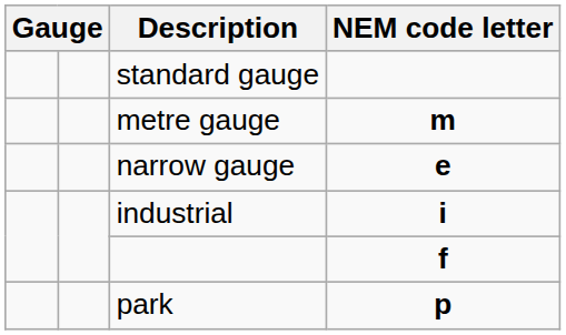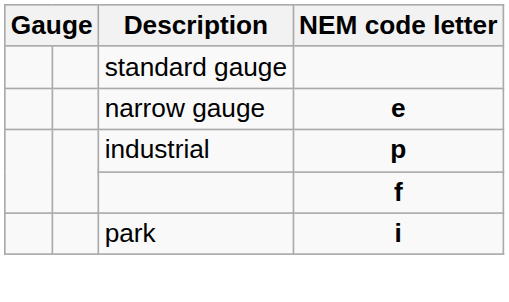- row: metre gauge | m
industrial | NEM code letter: i -> p
park | NEM code letter: p -> i
